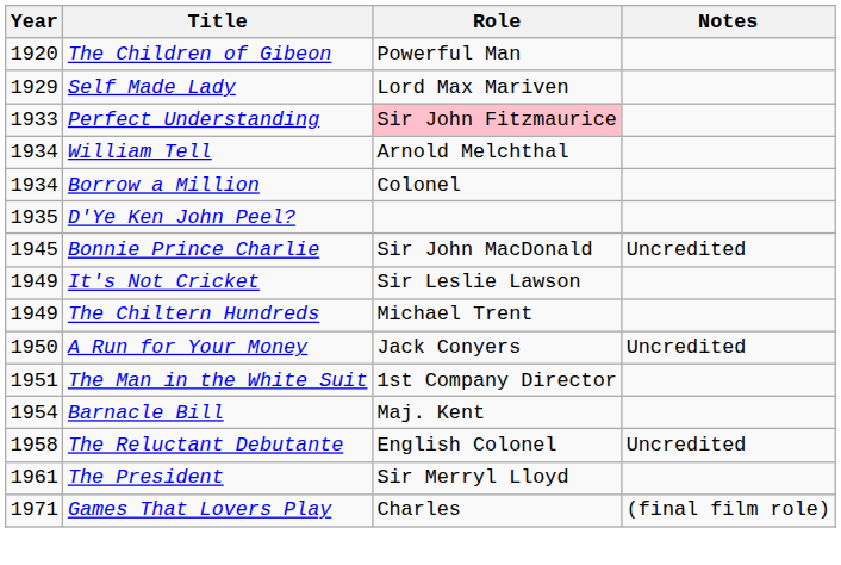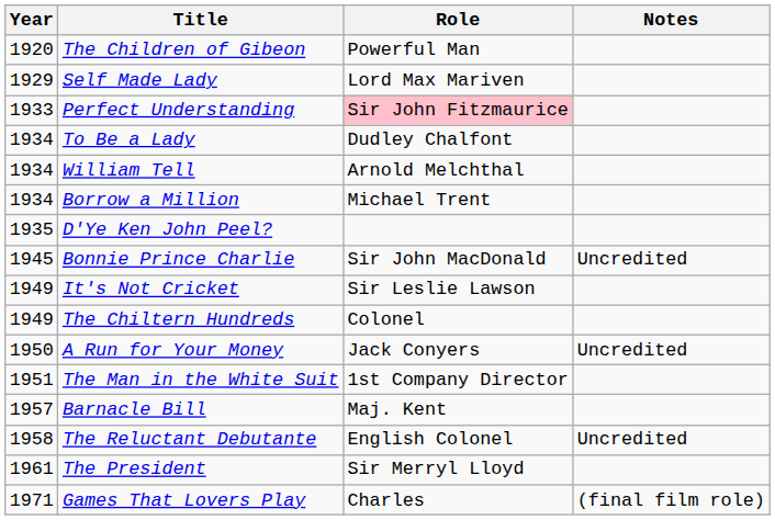+ row: 1934 | To Be a Lady | Dudley Chalfont
Borrow a Million | Role: Colonel -> Michael Trent
The Chiltern Hundreds | Role: Michael Trent -> Colonel
Barnacle Bill | Year: 1954 -> 1957
